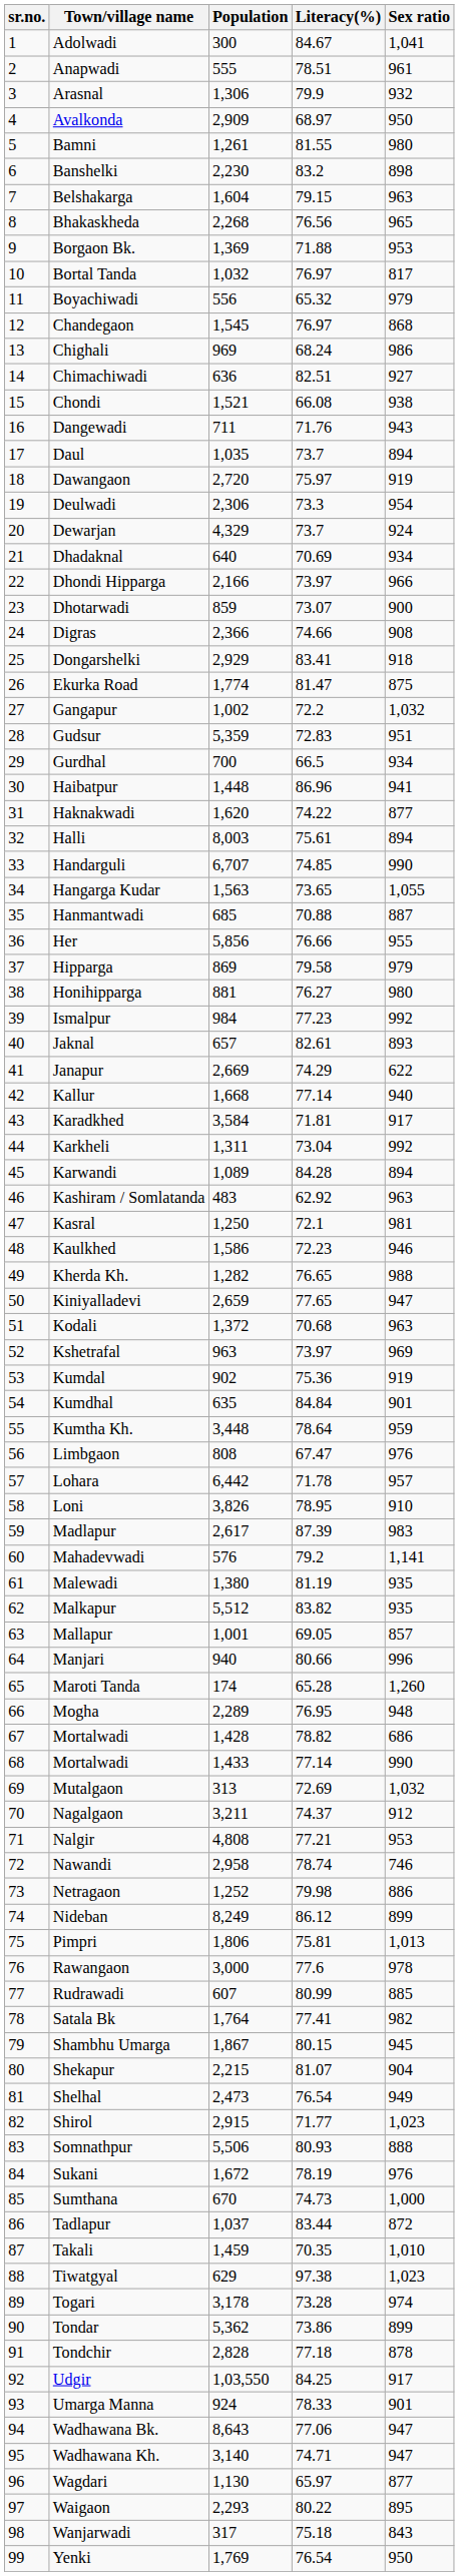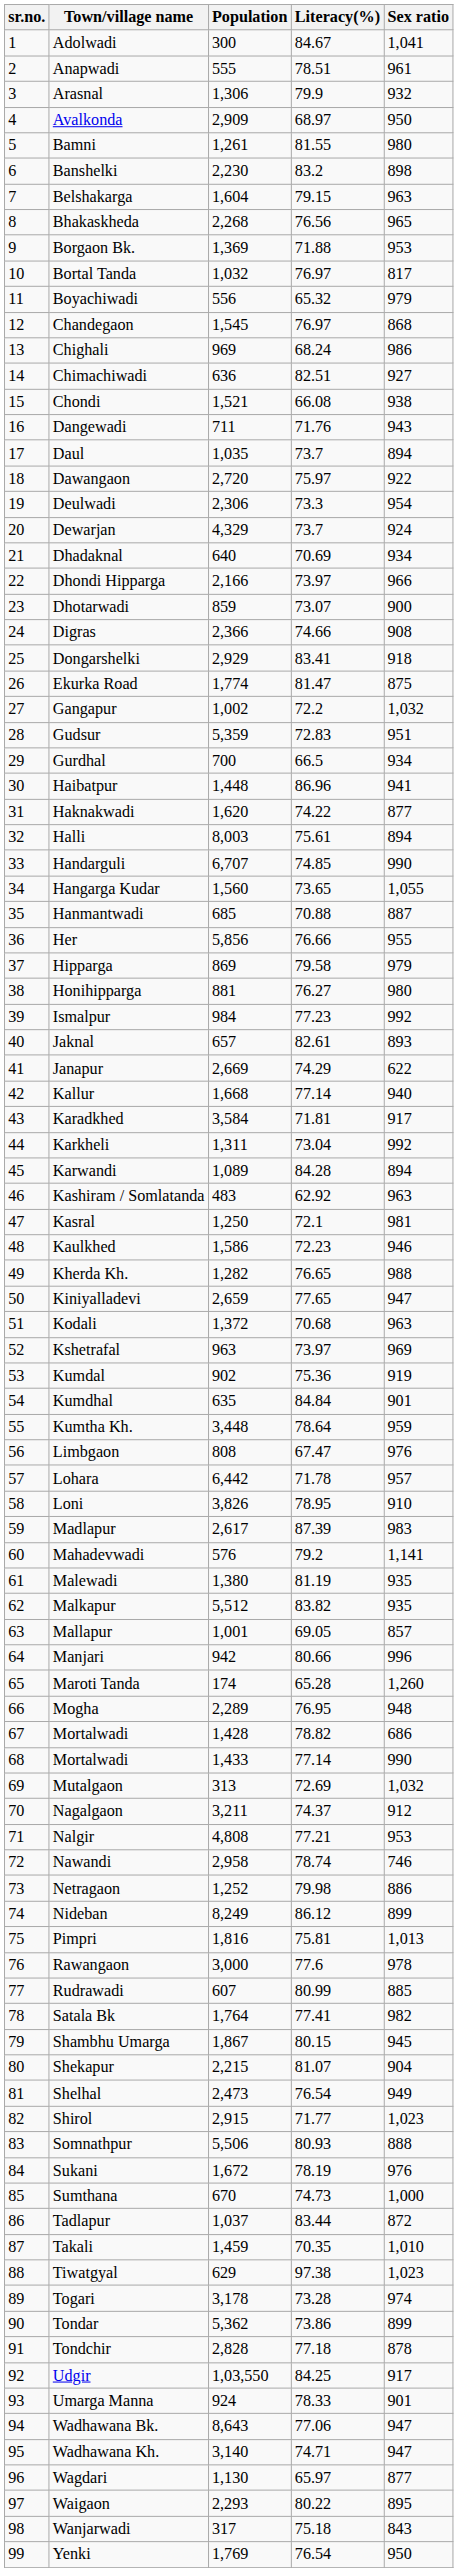Dawangaon | Sex ratio: 919 -> 922
Hangarga Kudar | Population: 1,563 -> 1,560
Manjari | Population: 940 -> 942
Pimpri | Population: 1,806 -> 1,816
